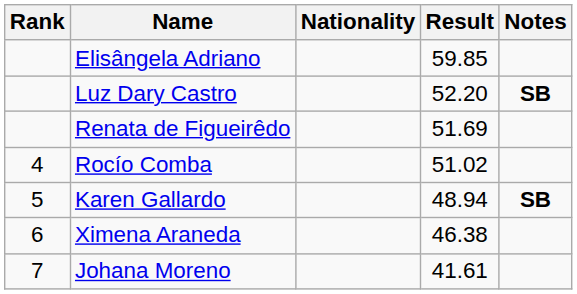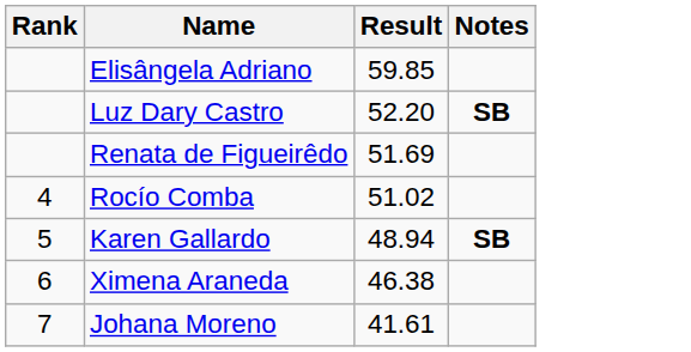- column: Nationality
